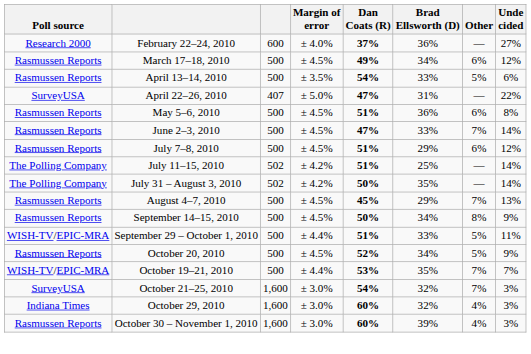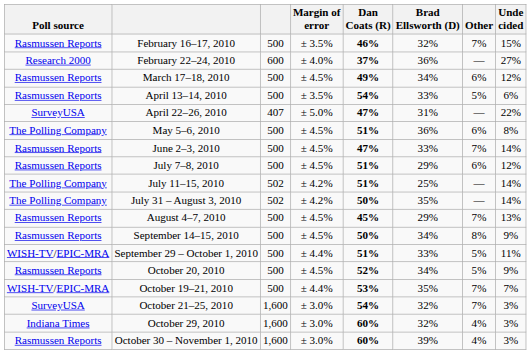+ row: Rasmussen Reports | February 16–17, 2010 | 500 | ± 3.5% | 46% | 32% | 7% | 15%
May 5–6, 2010 | Poll source: Rasmussen Reports -> The Polling Company
